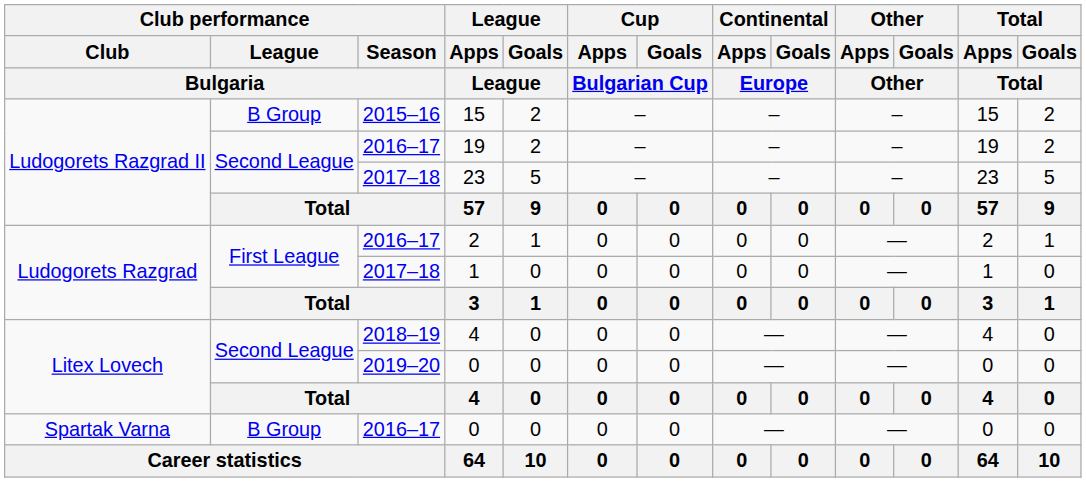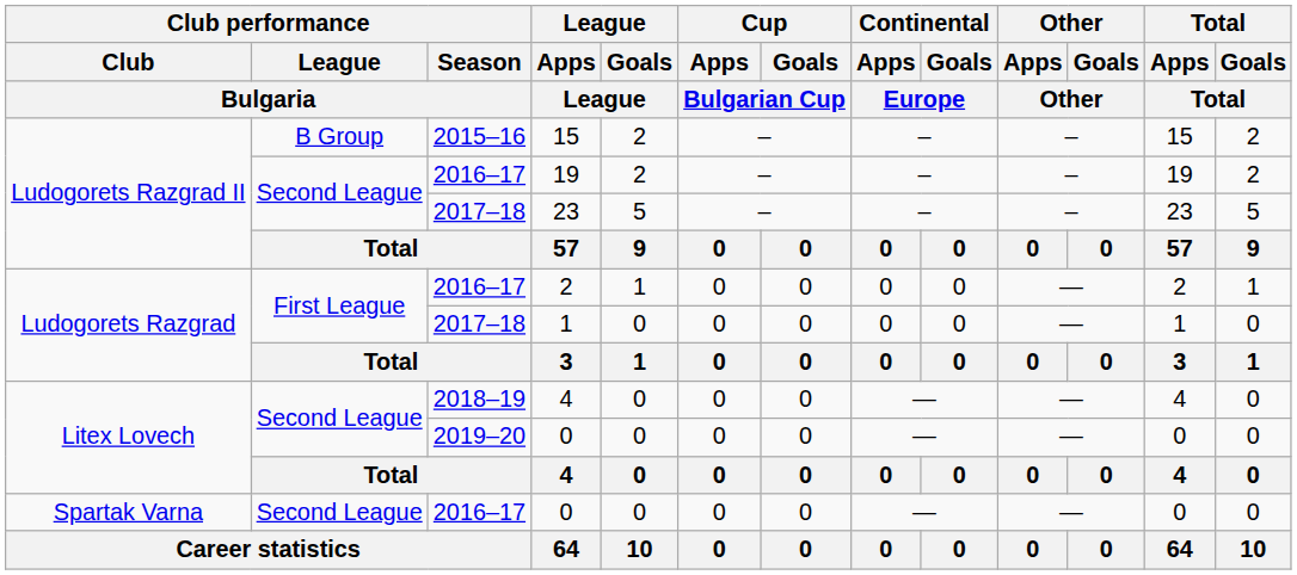Spartak Varna / 0 | Club performance / League / Bulgaria: B Group -> Second League
